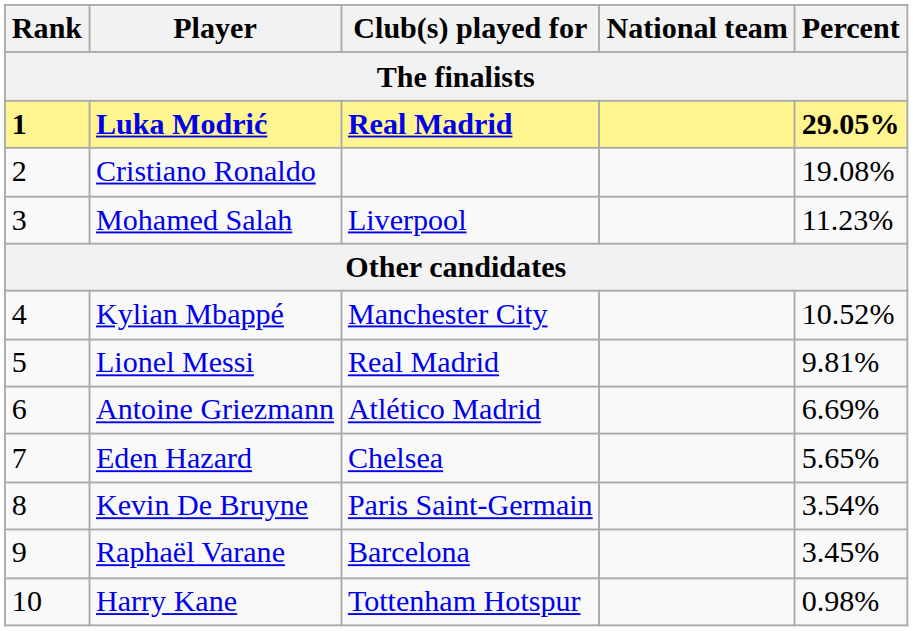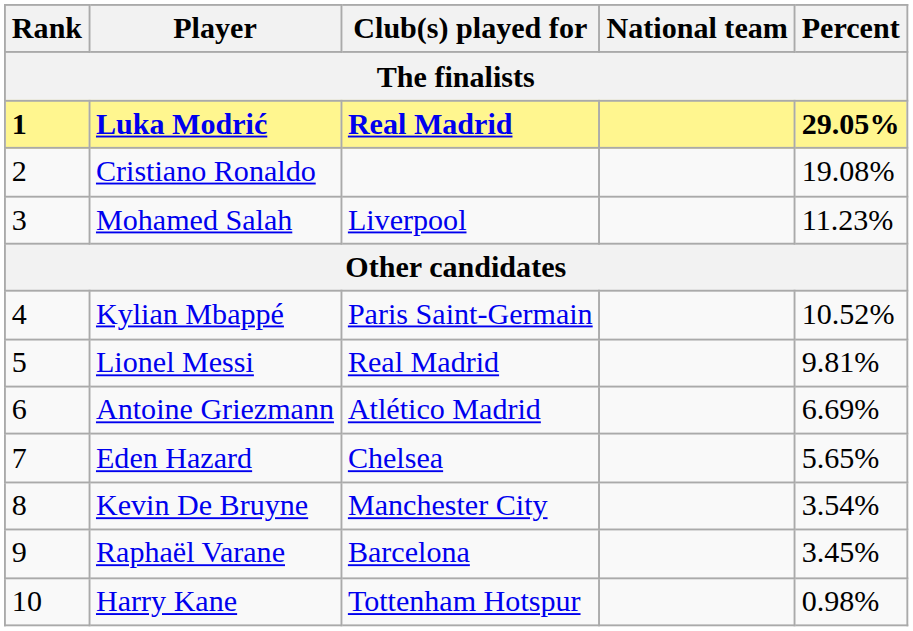Kylian Mbappé | Club(s) played for: Manchester City -> Paris Saint-Germain
Kevin De Bruyne | Club(s) played for: Paris Saint-Germain -> Manchester City
